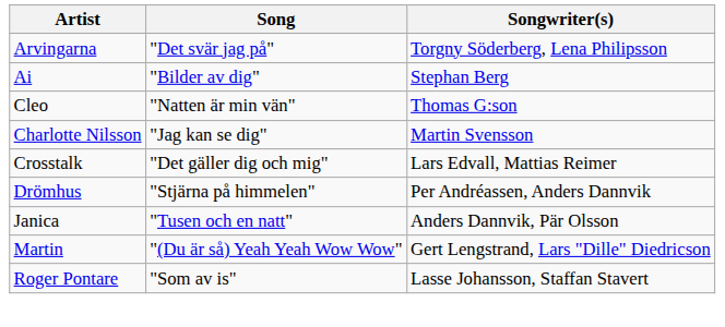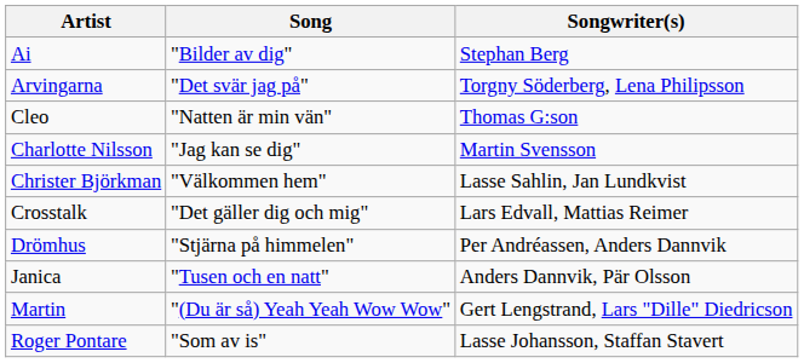rows swapped: Ai <-> Arvingarna
+ row: Christer Björkman | "Välkommen hem" | Lasse Sahlin, Jan Lundkvist
